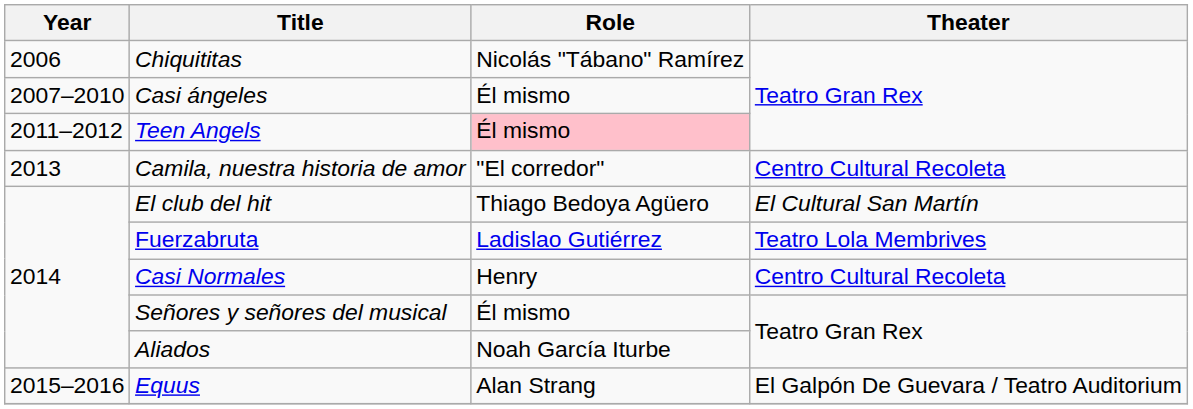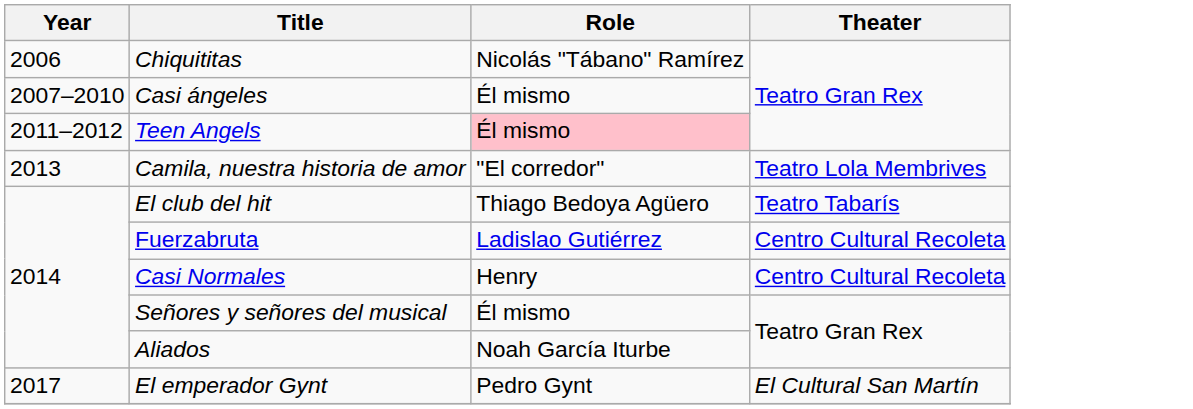Camila, nuestra historia de amor | Theater: Centro Cultural Recoleta -> Teatro Lola Membrives
El club del hit | Theater: El Cultural San Martín -> Teatro Tabarís
Fuerzabruta | Theater: Teatro Lola Membrives -> Centro Cultural Recoleta
- row: 2015–2016 | Equus | Alan Strang | El Galpón De Guevara / Teatro Auditorium
+ row: 2017 | El emperador Gynt | Pedro Gynt | El Cultural San Martín
